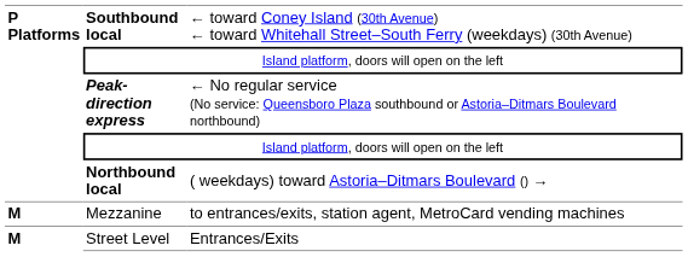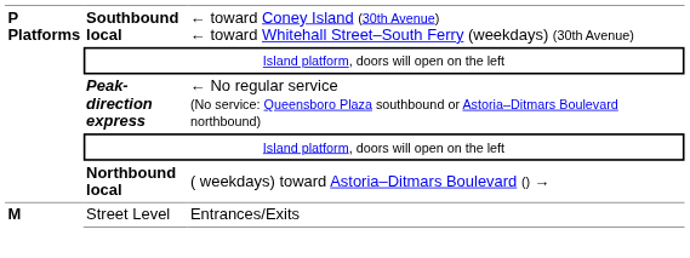- row: M | Mezzanine | to entrances/exits, station agent, MetroCard vending machines
